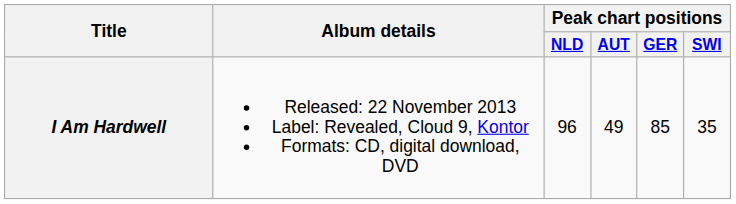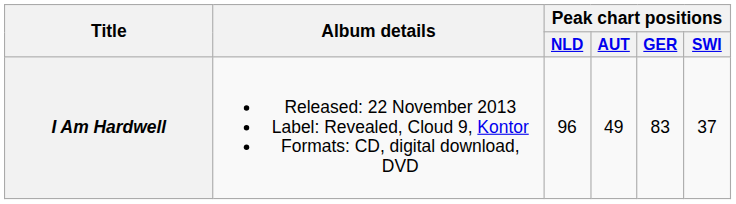I Am Hardwell | Peak chart positions / GER: 85 -> 83
I Am Hardwell | Peak chart positions / SWI: 35 -> 37
